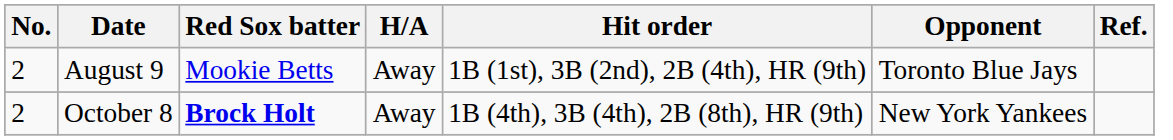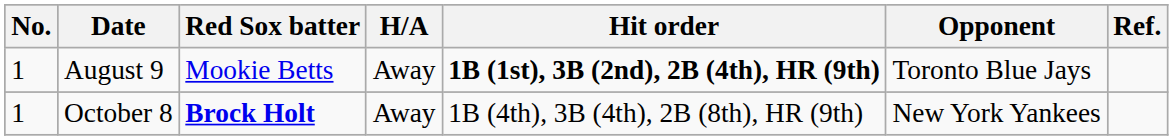August 9 | No.: 2 -> 1
August 9 | Hit order: normal -> bold
October 8 | No.: 2 -> 1
